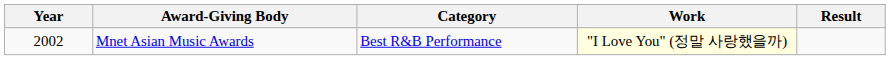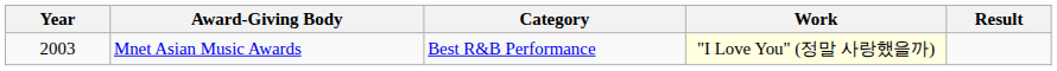Mnet Asian Music Awards | Year: 2002 -> 2003
